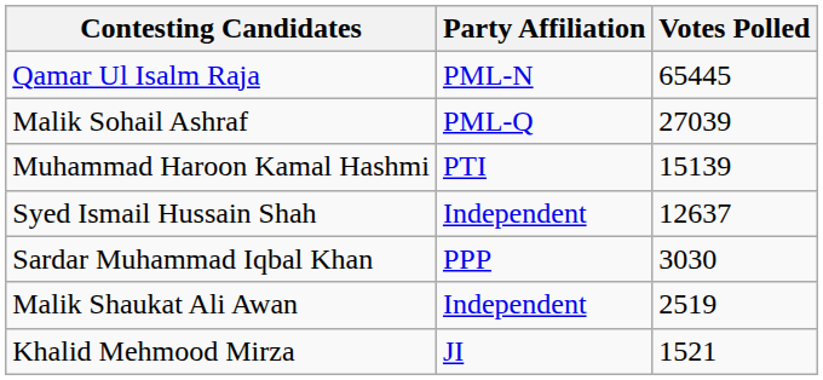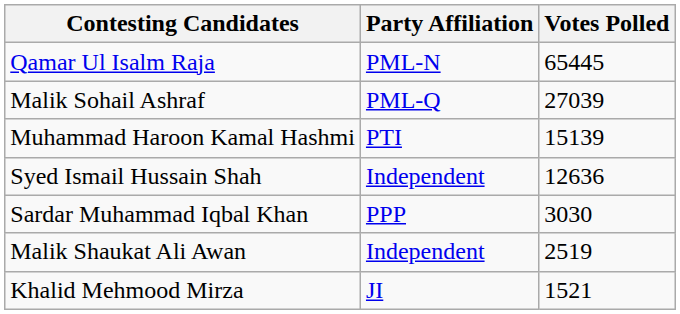Syed Ismail Hussain Shah | Votes Polled: 12637 -> 12636
